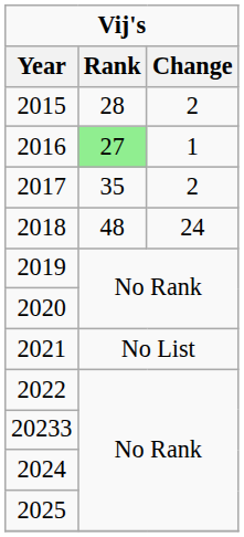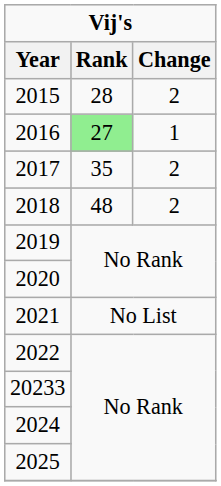2018 | Change: 24 -> 2
